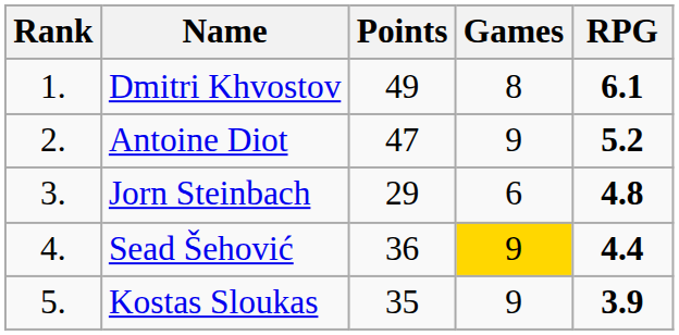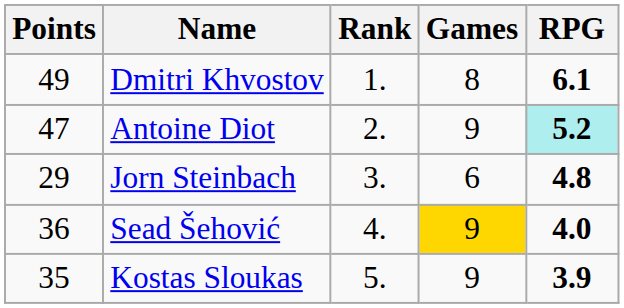columns swapped: Rank <-> Points
Antoine Diot | RPG: no background -> paleturquoise background
Sead Šehović | RPG: 4.4 -> 4.0
